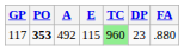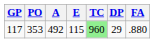117 | PO: bold -> normal
117 | DP: 23 -> 29
